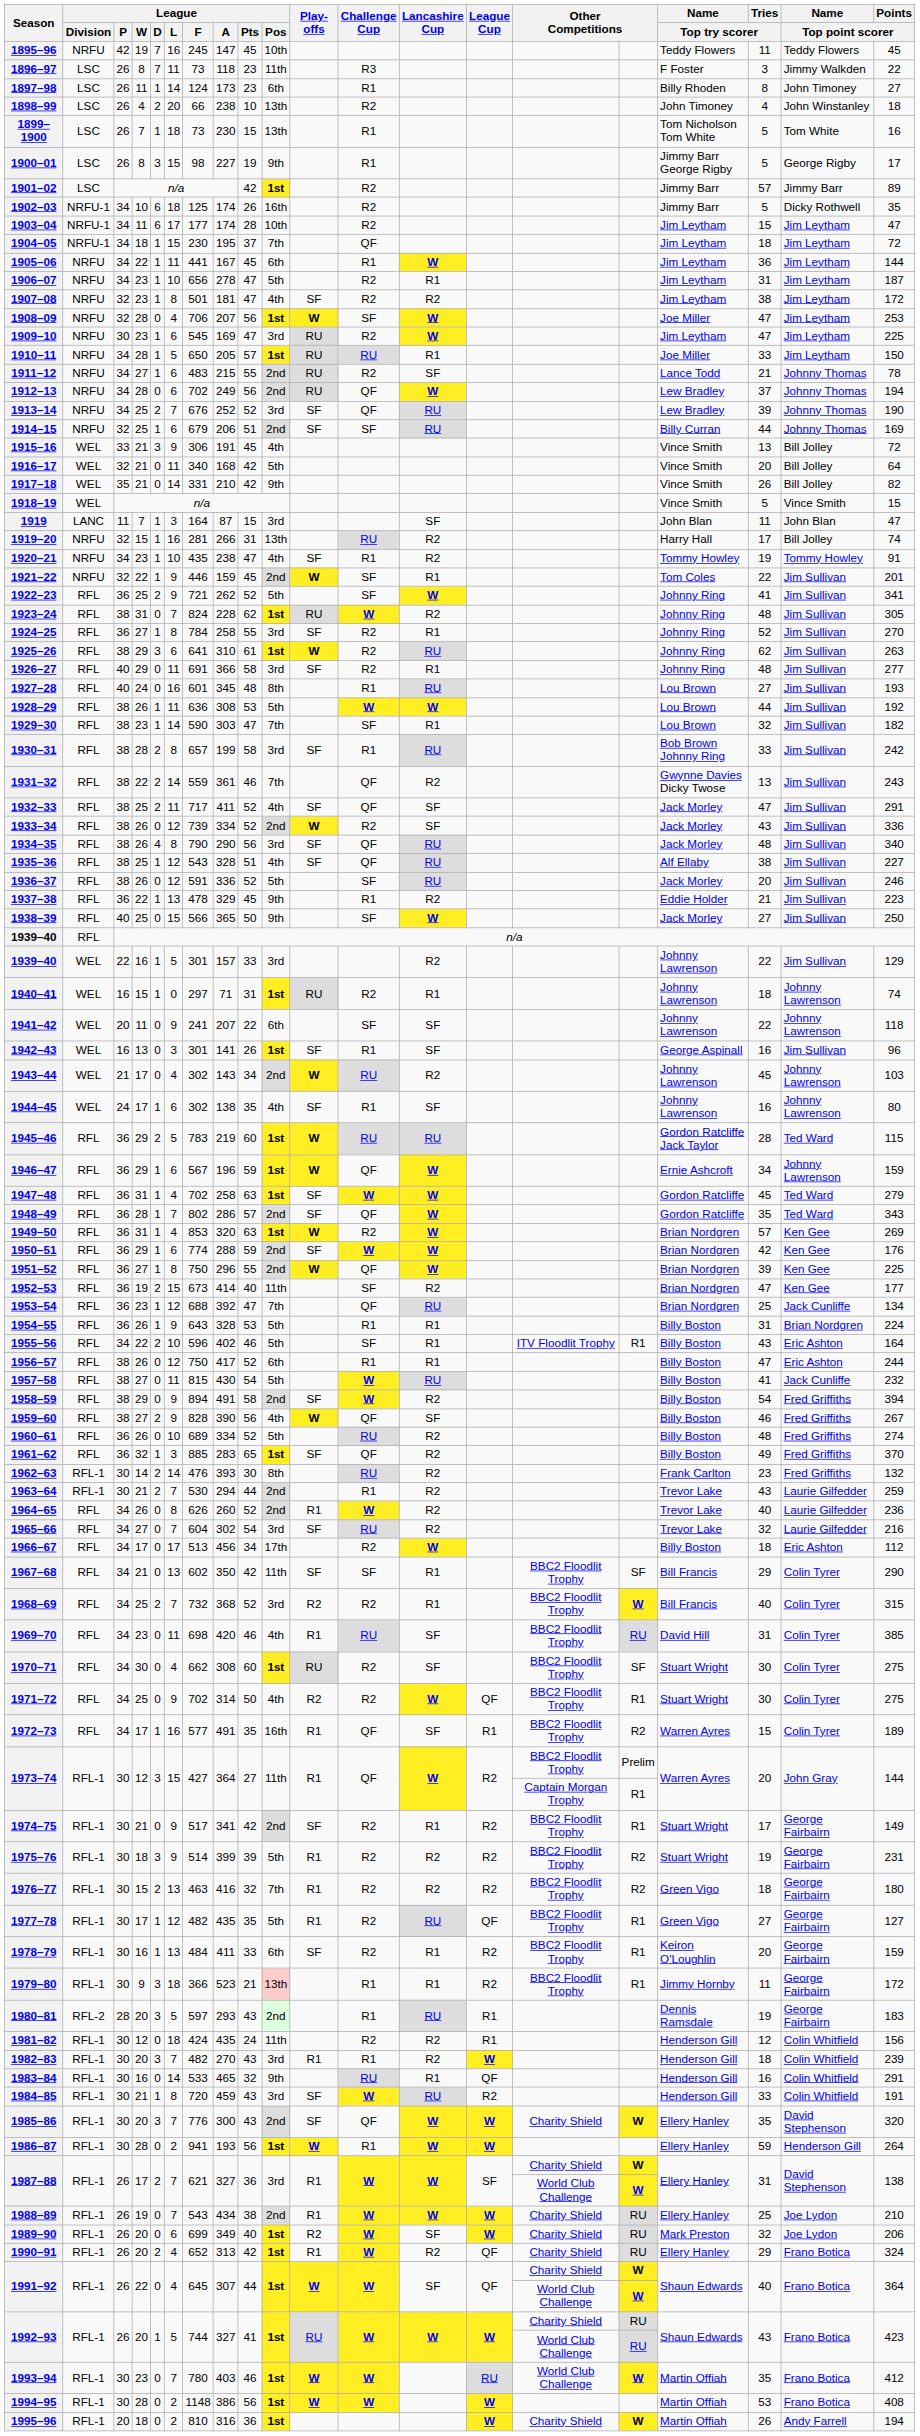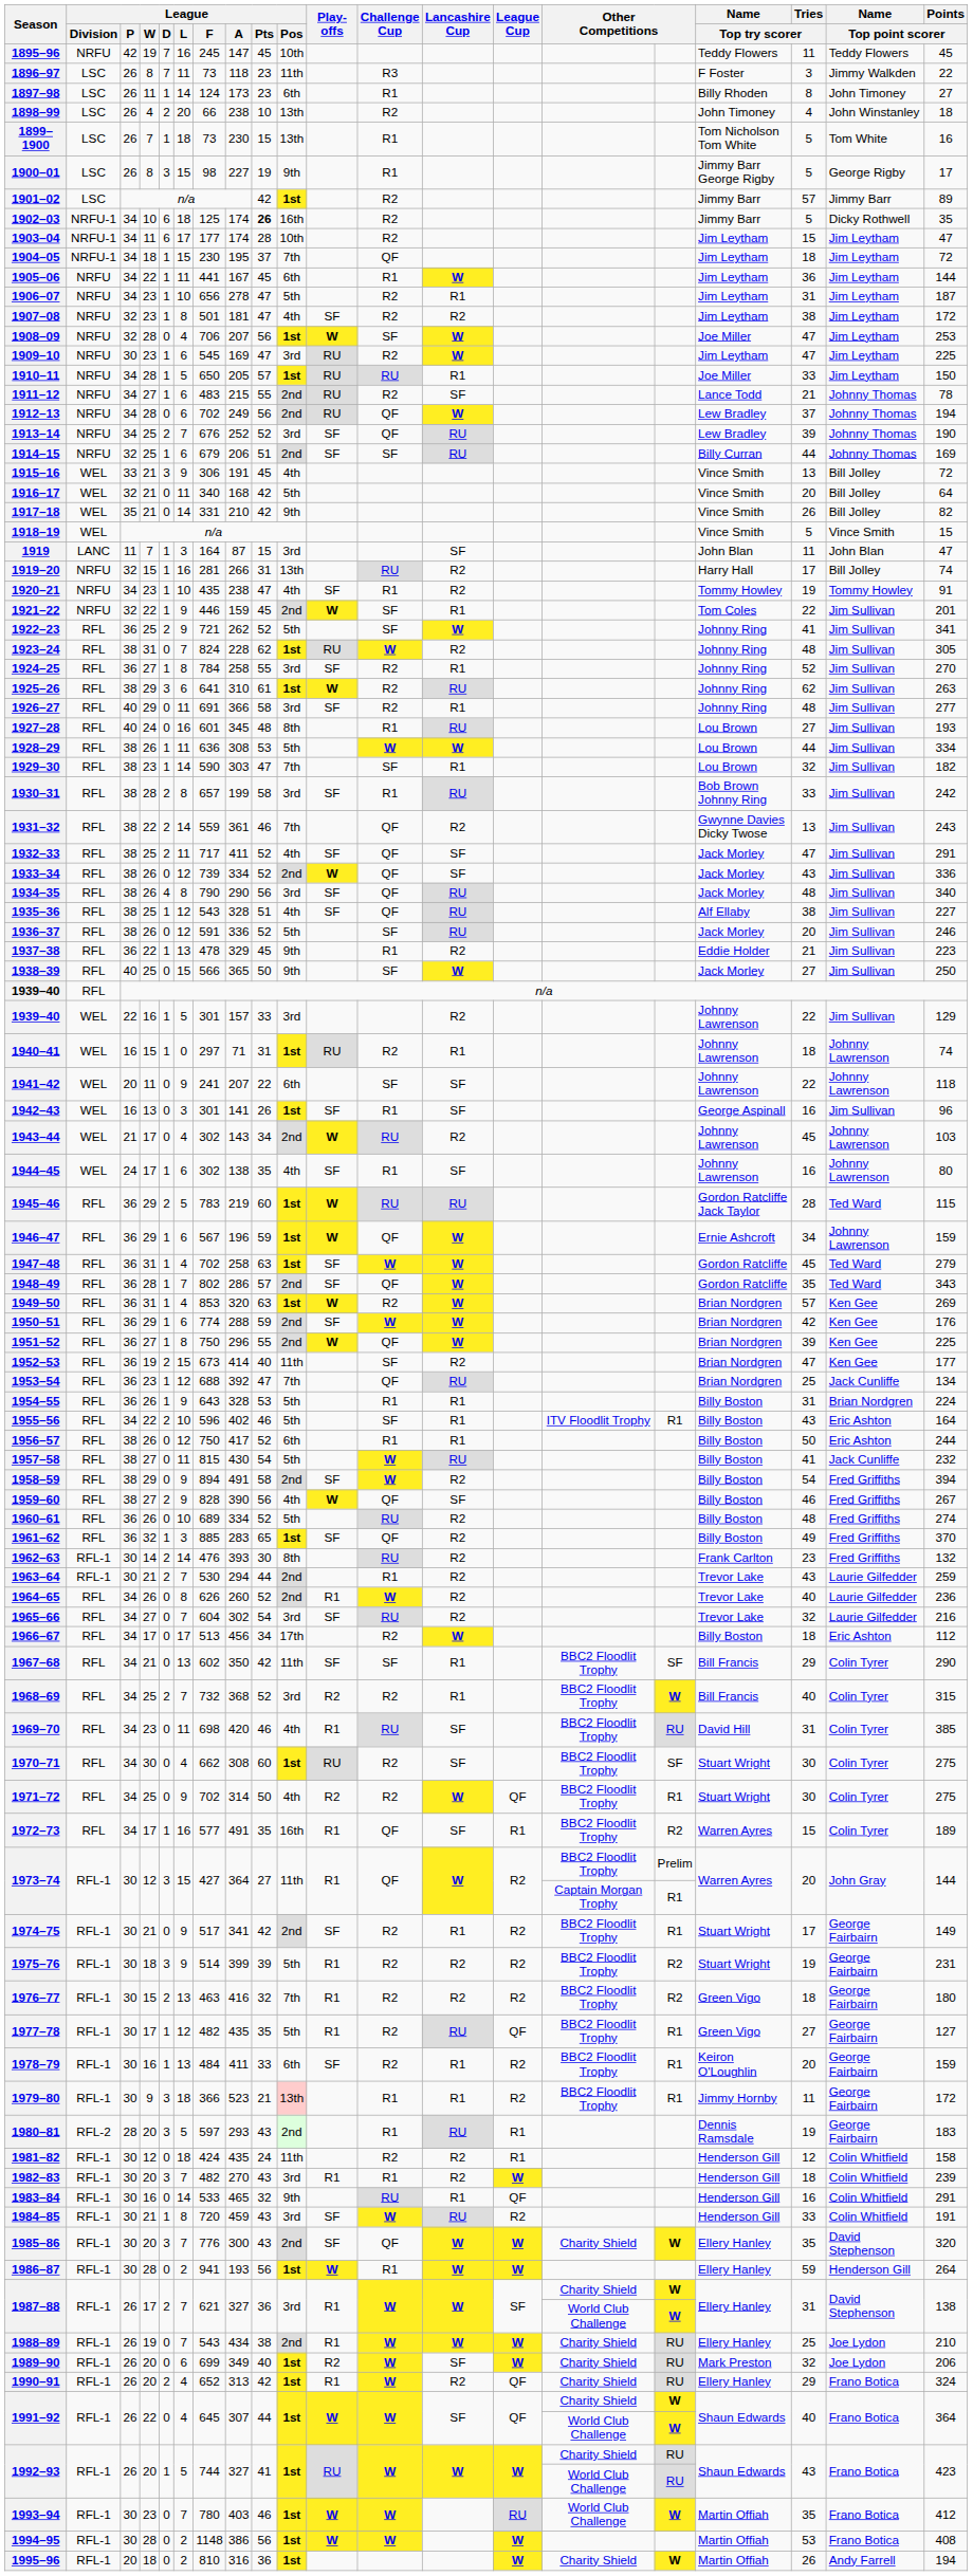1902–03 | League / Pts: normal -> bold
1928–29 | Points / Top point scorer: 192 -> 334
1933–34 | Challenge Cup: R2 -> QF
1956–57 | Tries / Top try scorer: 47 -> 50
1981–82 | Points / Top point scorer: 156 -> 158
